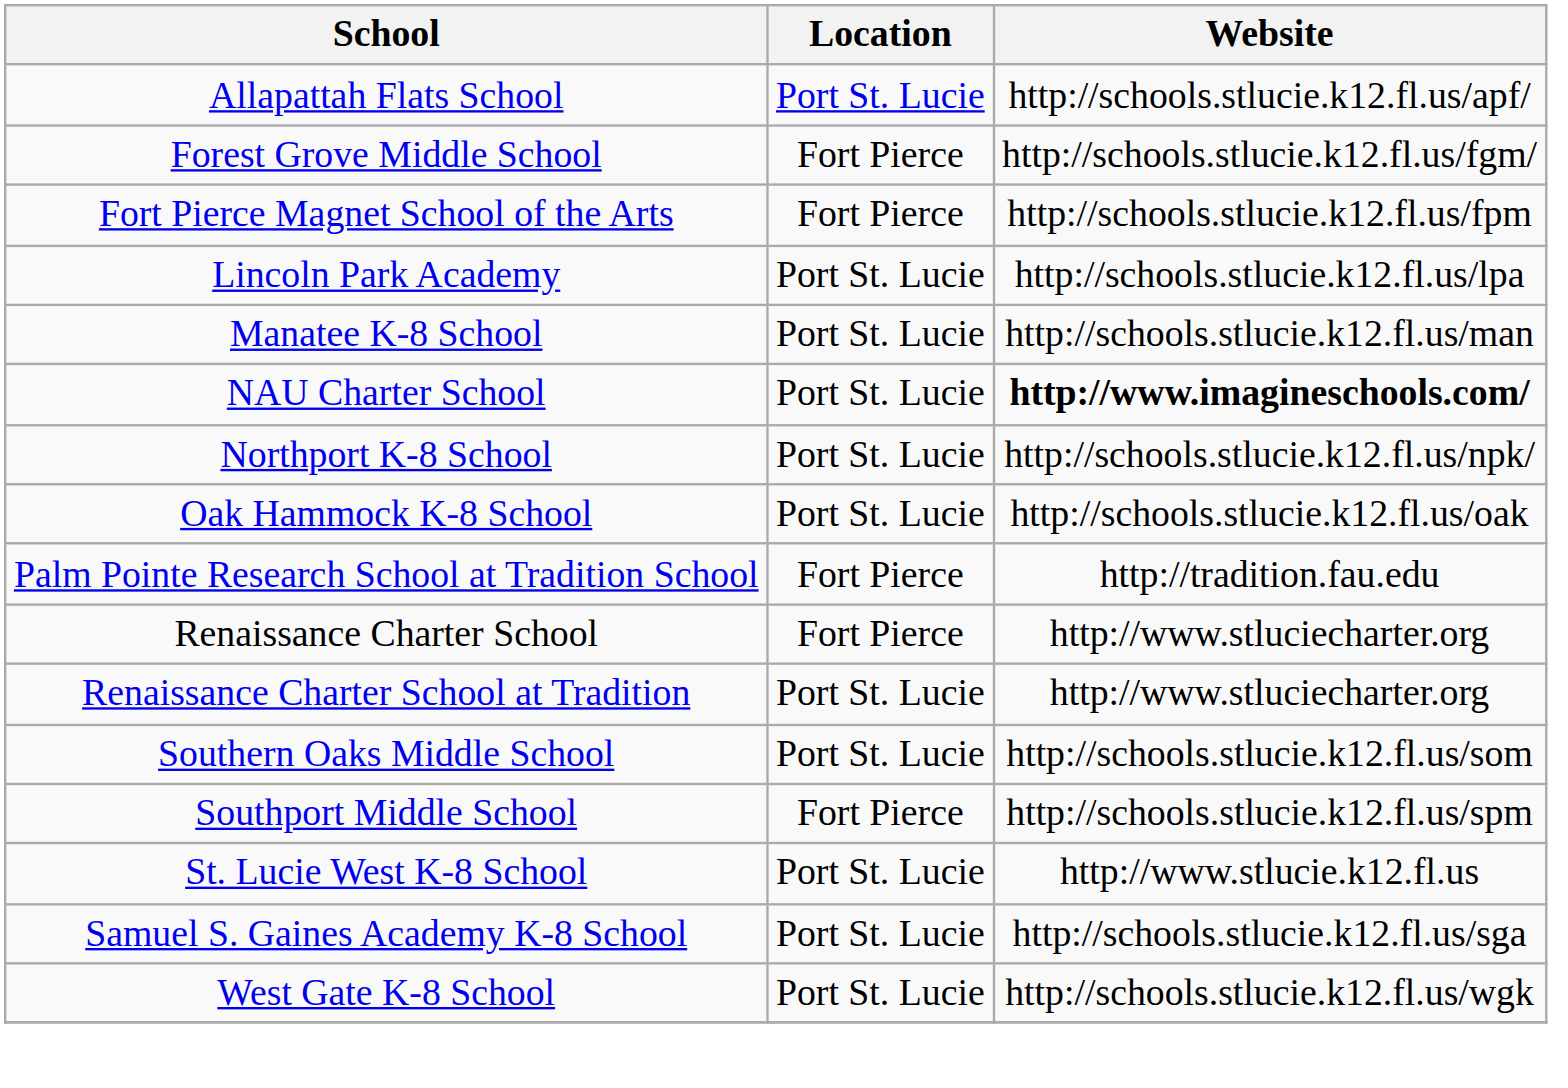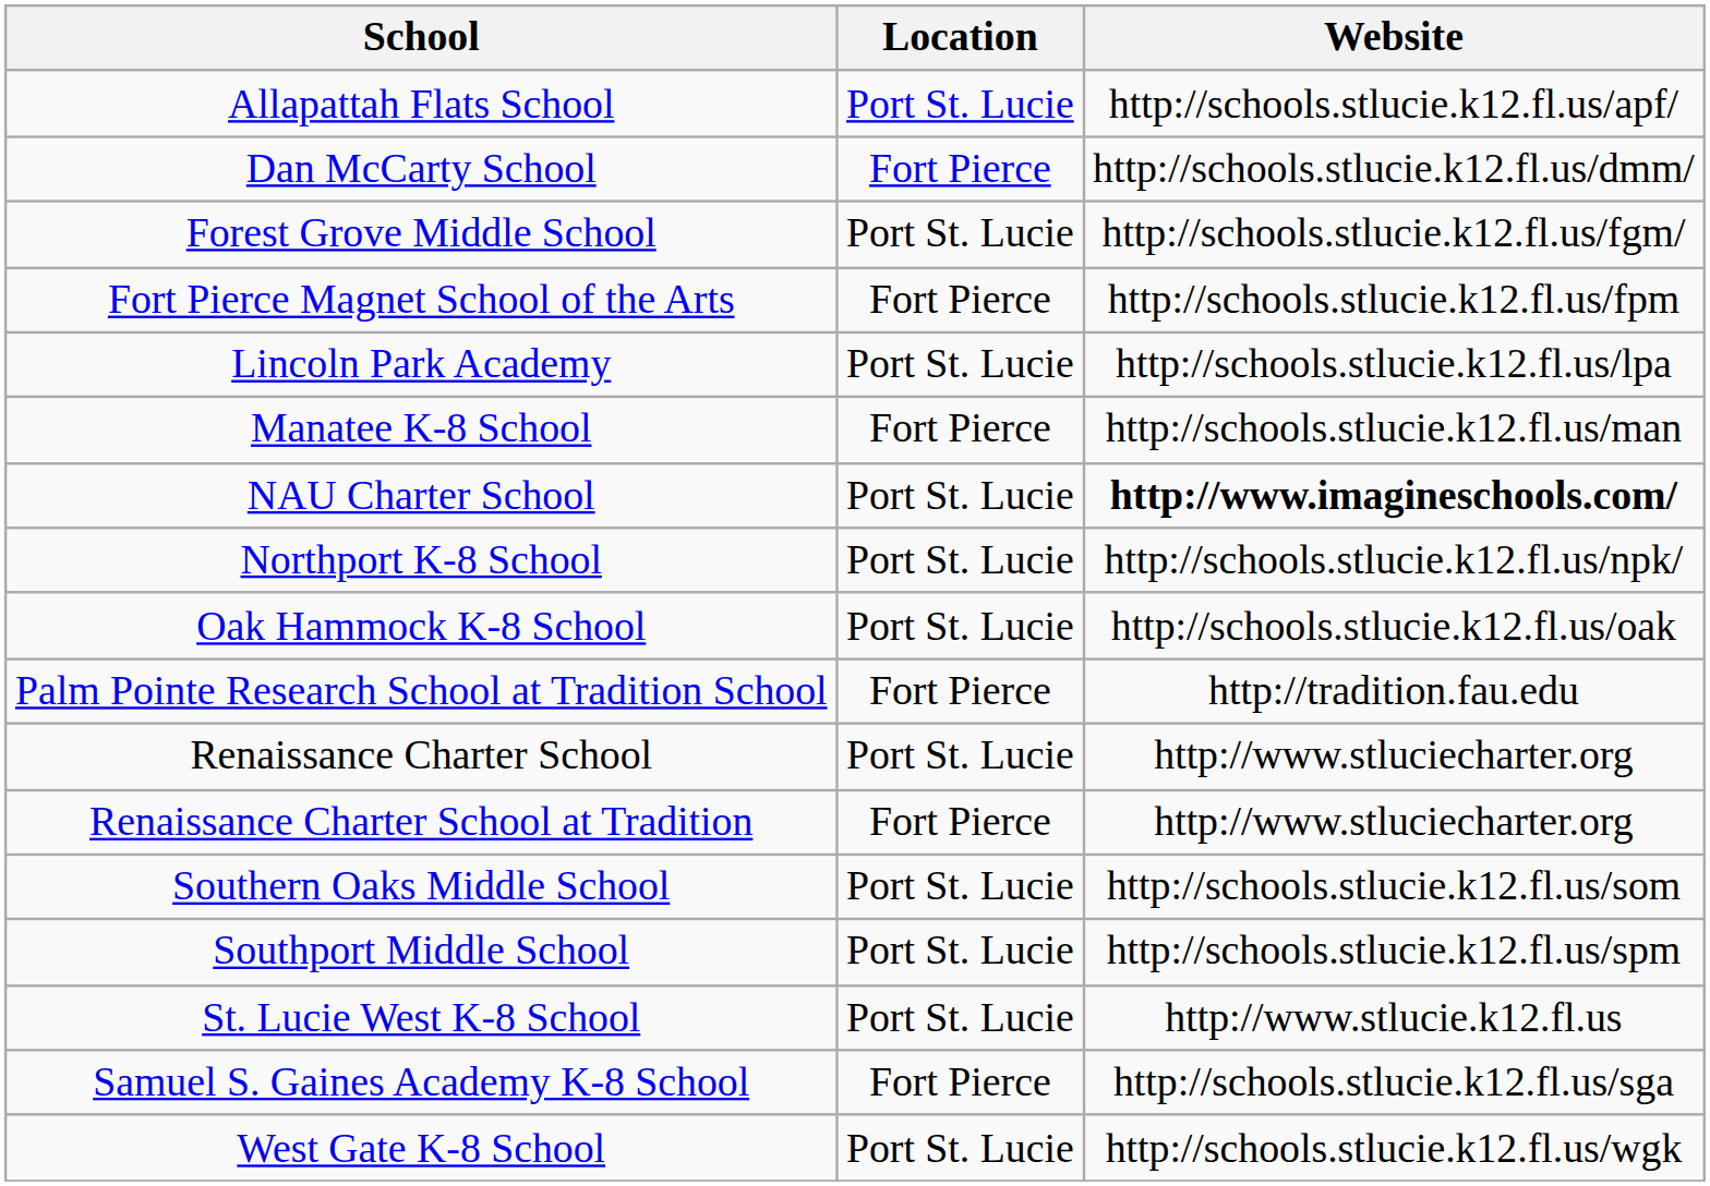+ row: Dan McCarty School | Fort Pierce | http://schools.stlucie.k12.fl.us/dmm/
Forest Grove Middle School | Location: Fort Pierce -> Port St. Lucie
Manatee K-8 School | Location: Port St. Lucie -> Fort Pierce
Renaissance Charter School | Location: Fort Pierce -> Port St. Lucie
Renaissance Charter School at Tradition | Location: Port St. Lucie -> Fort Pierce
Southport Middle School | Location: Fort Pierce -> Port St. Lucie
Samuel S. Gaines Academy K-8 School | Location: Port St. Lucie -> Fort Pierce
